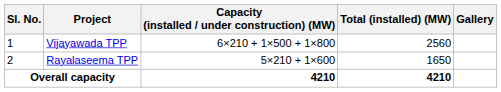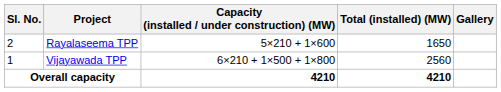rows swapped: Vijayawada TPP <-> Rayalaseema TPP
